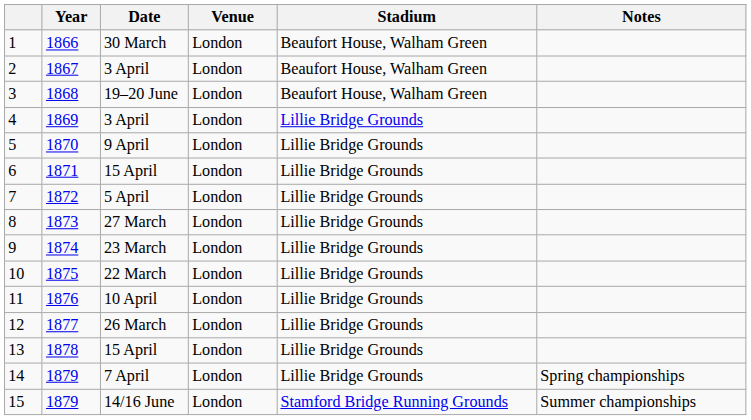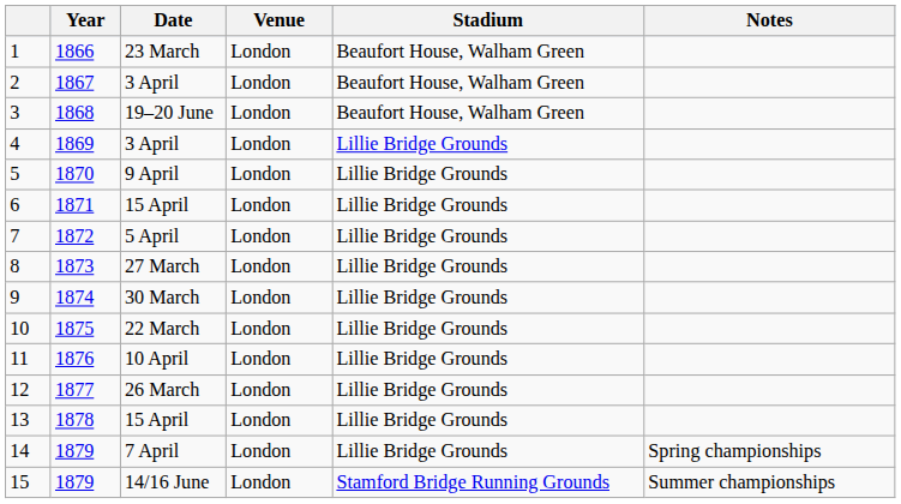1 | Date: 30 March -> 23 March
9 | Date: 23 March -> 30 March
